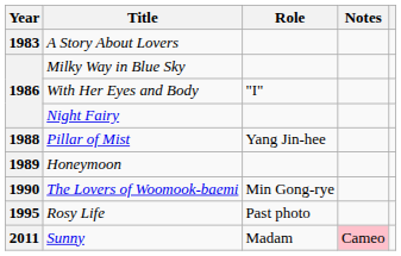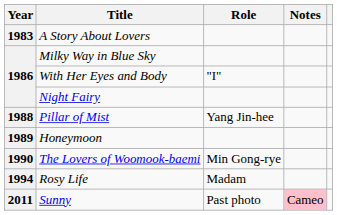Rosy Life | Year: 1995 -> 1994
Rosy Life | Role: Past photo -> Madam
Sunny | Role: Madam -> Past photo
